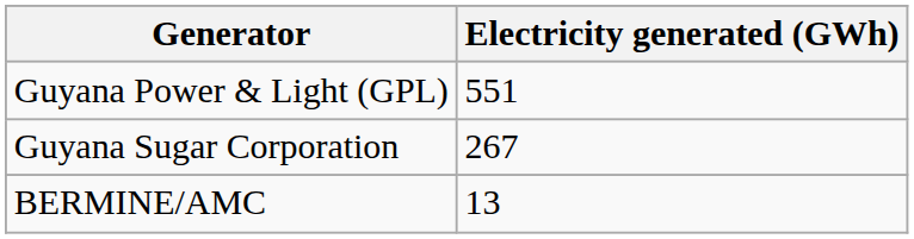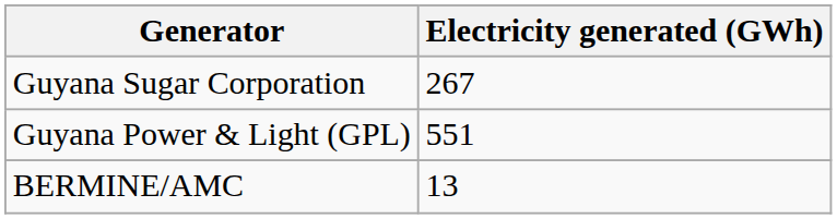rows swapped: Guyana Power & Light (GPL) <-> Guyana Sugar Corporation
